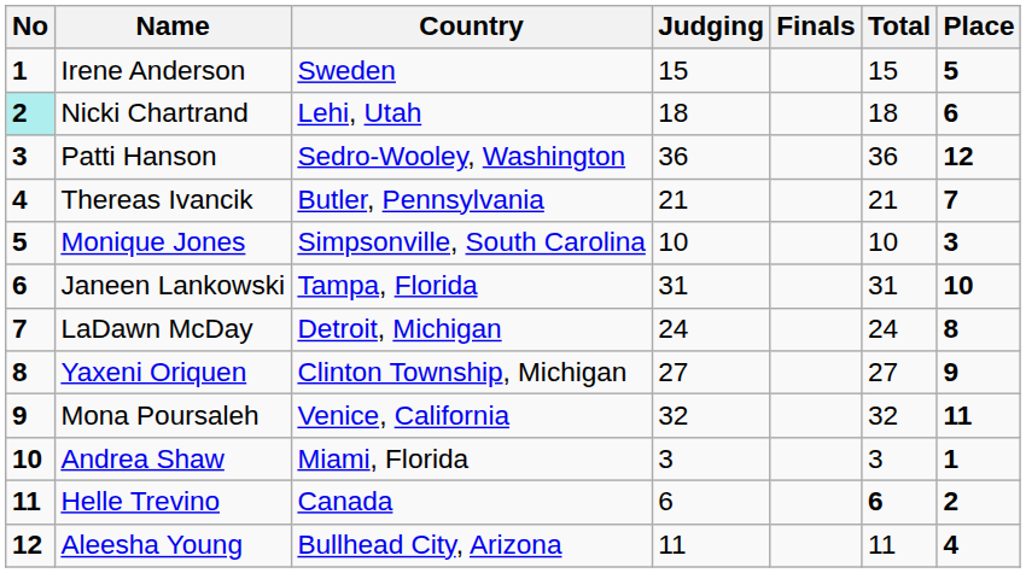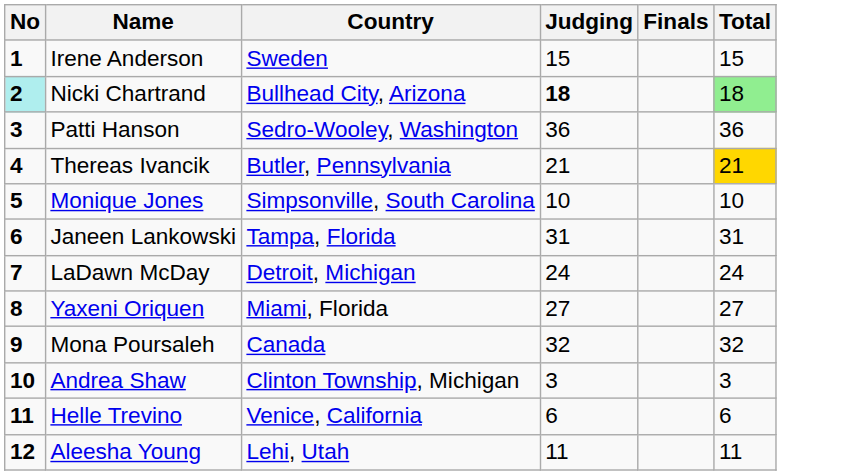- column: Place | 5 | 6 | 12 | 7 | 3 | 10 | 8 | 9 | 11 | 1 | 2 | 4
Nicki Chartrand | Country: Lehi, Utah -> Bullhead City, Arizona
Nicki Chartrand | Judging: normal -> bold
Nicki Chartrand | Total: no background -> lightgreen background
Thereas Ivancik | Total: no background -> gold background
Yaxeni Oriquen | Country: Clinton Township, Michigan -> Miami, Florida
Mona Poursaleh | Country: Venice, California -> Canada
Andrea Shaw | Country: Miami, Florida -> Clinton Township, Michigan
Helle Trevino | Country: Canada -> Venice, California
Helle Trevino | Total: bold -> normal
Aleesha Young | Country: Bullhead City, Arizona -> Lehi, Utah
